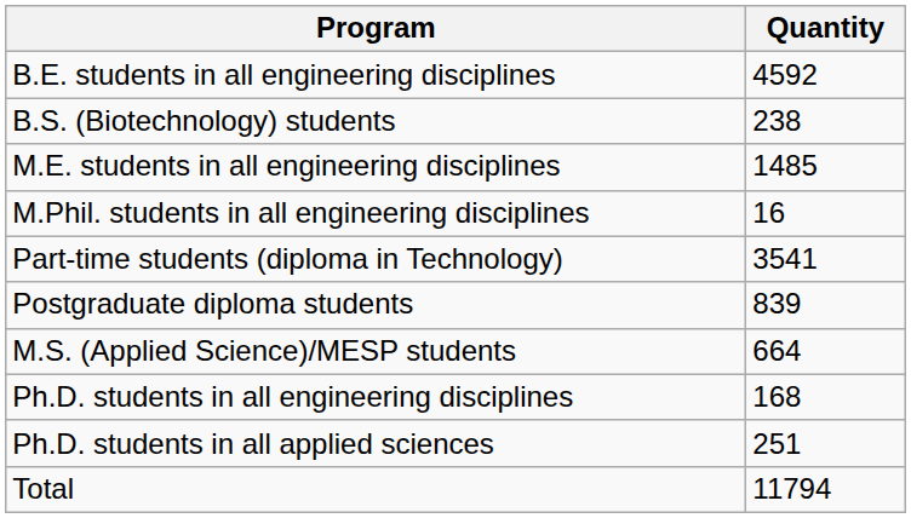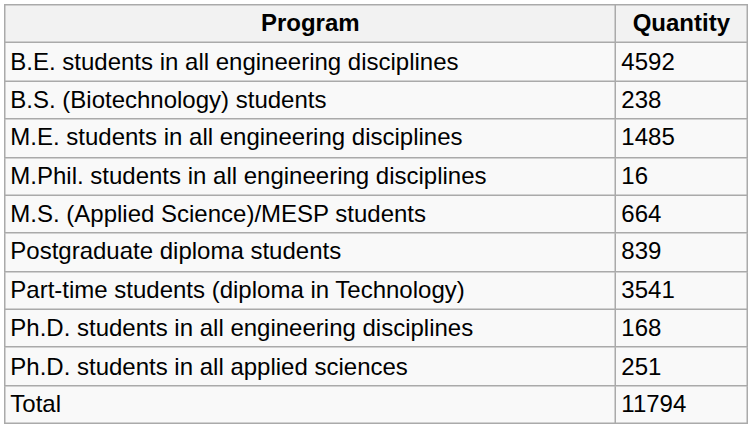rows swapped: M.S. (Applied Science)/MESP students <-> Part-time students (diploma in Technology)
